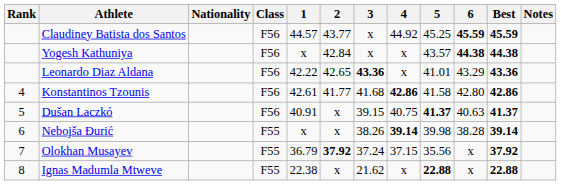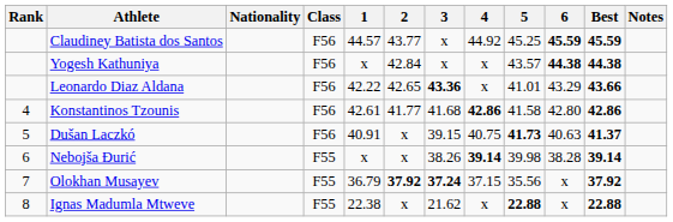Leonardo Diaz Aldana | Best: 43.36 -> 43.66
Dušan Laczkó | 5: 41.37 -> 41.73
Olokhan Musayev | 3: normal -> bold
